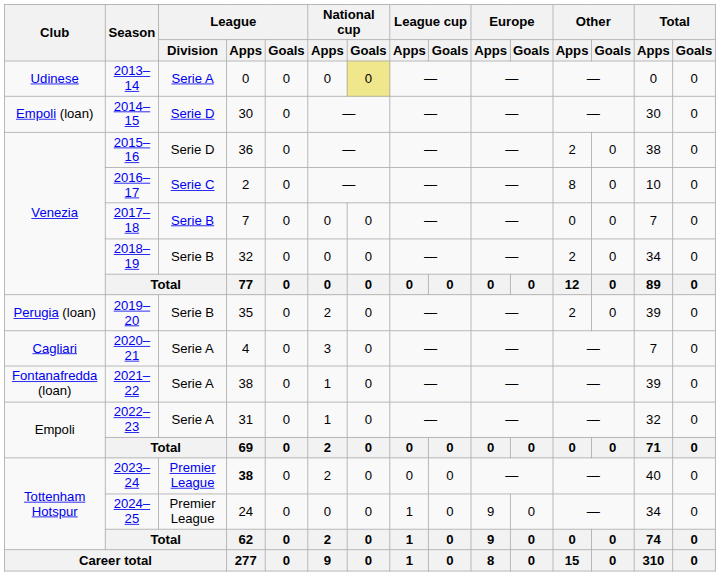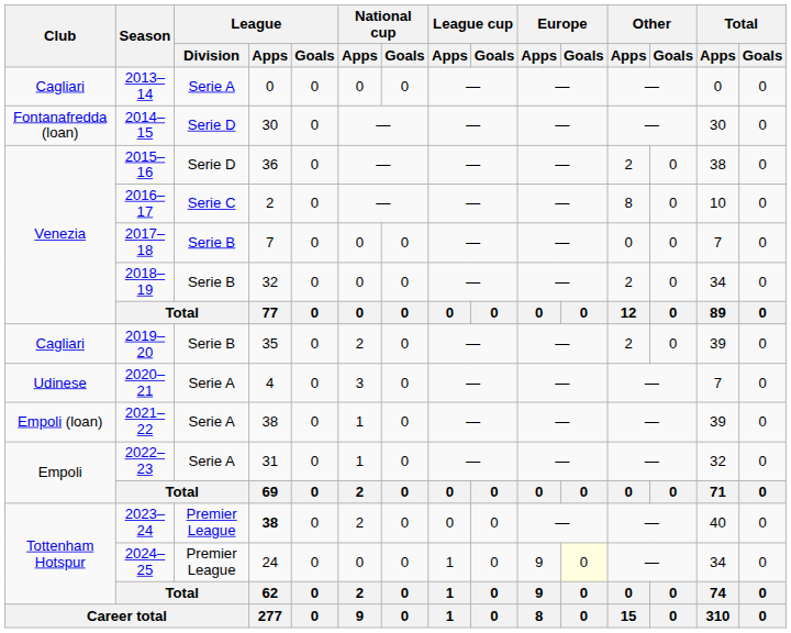2013–14 | Club: Udinese -> Cagliari
2013–14 | National cup / Goals: khaki background -> no background
2014–15 | Club: Empoli (loan) -> Fontanafredda (loan)
2019–20 | Club: Perugia (loan) -> Cagliari
2020–21 | Club: Cagliari -> Udinese
2021–22 | Club: Fontanafredda (loan) -> Empoli (loan)
2024–25 | Europe / Goals: no background -> lightyellow background
